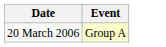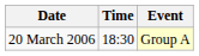+ column: Time | 18:30
